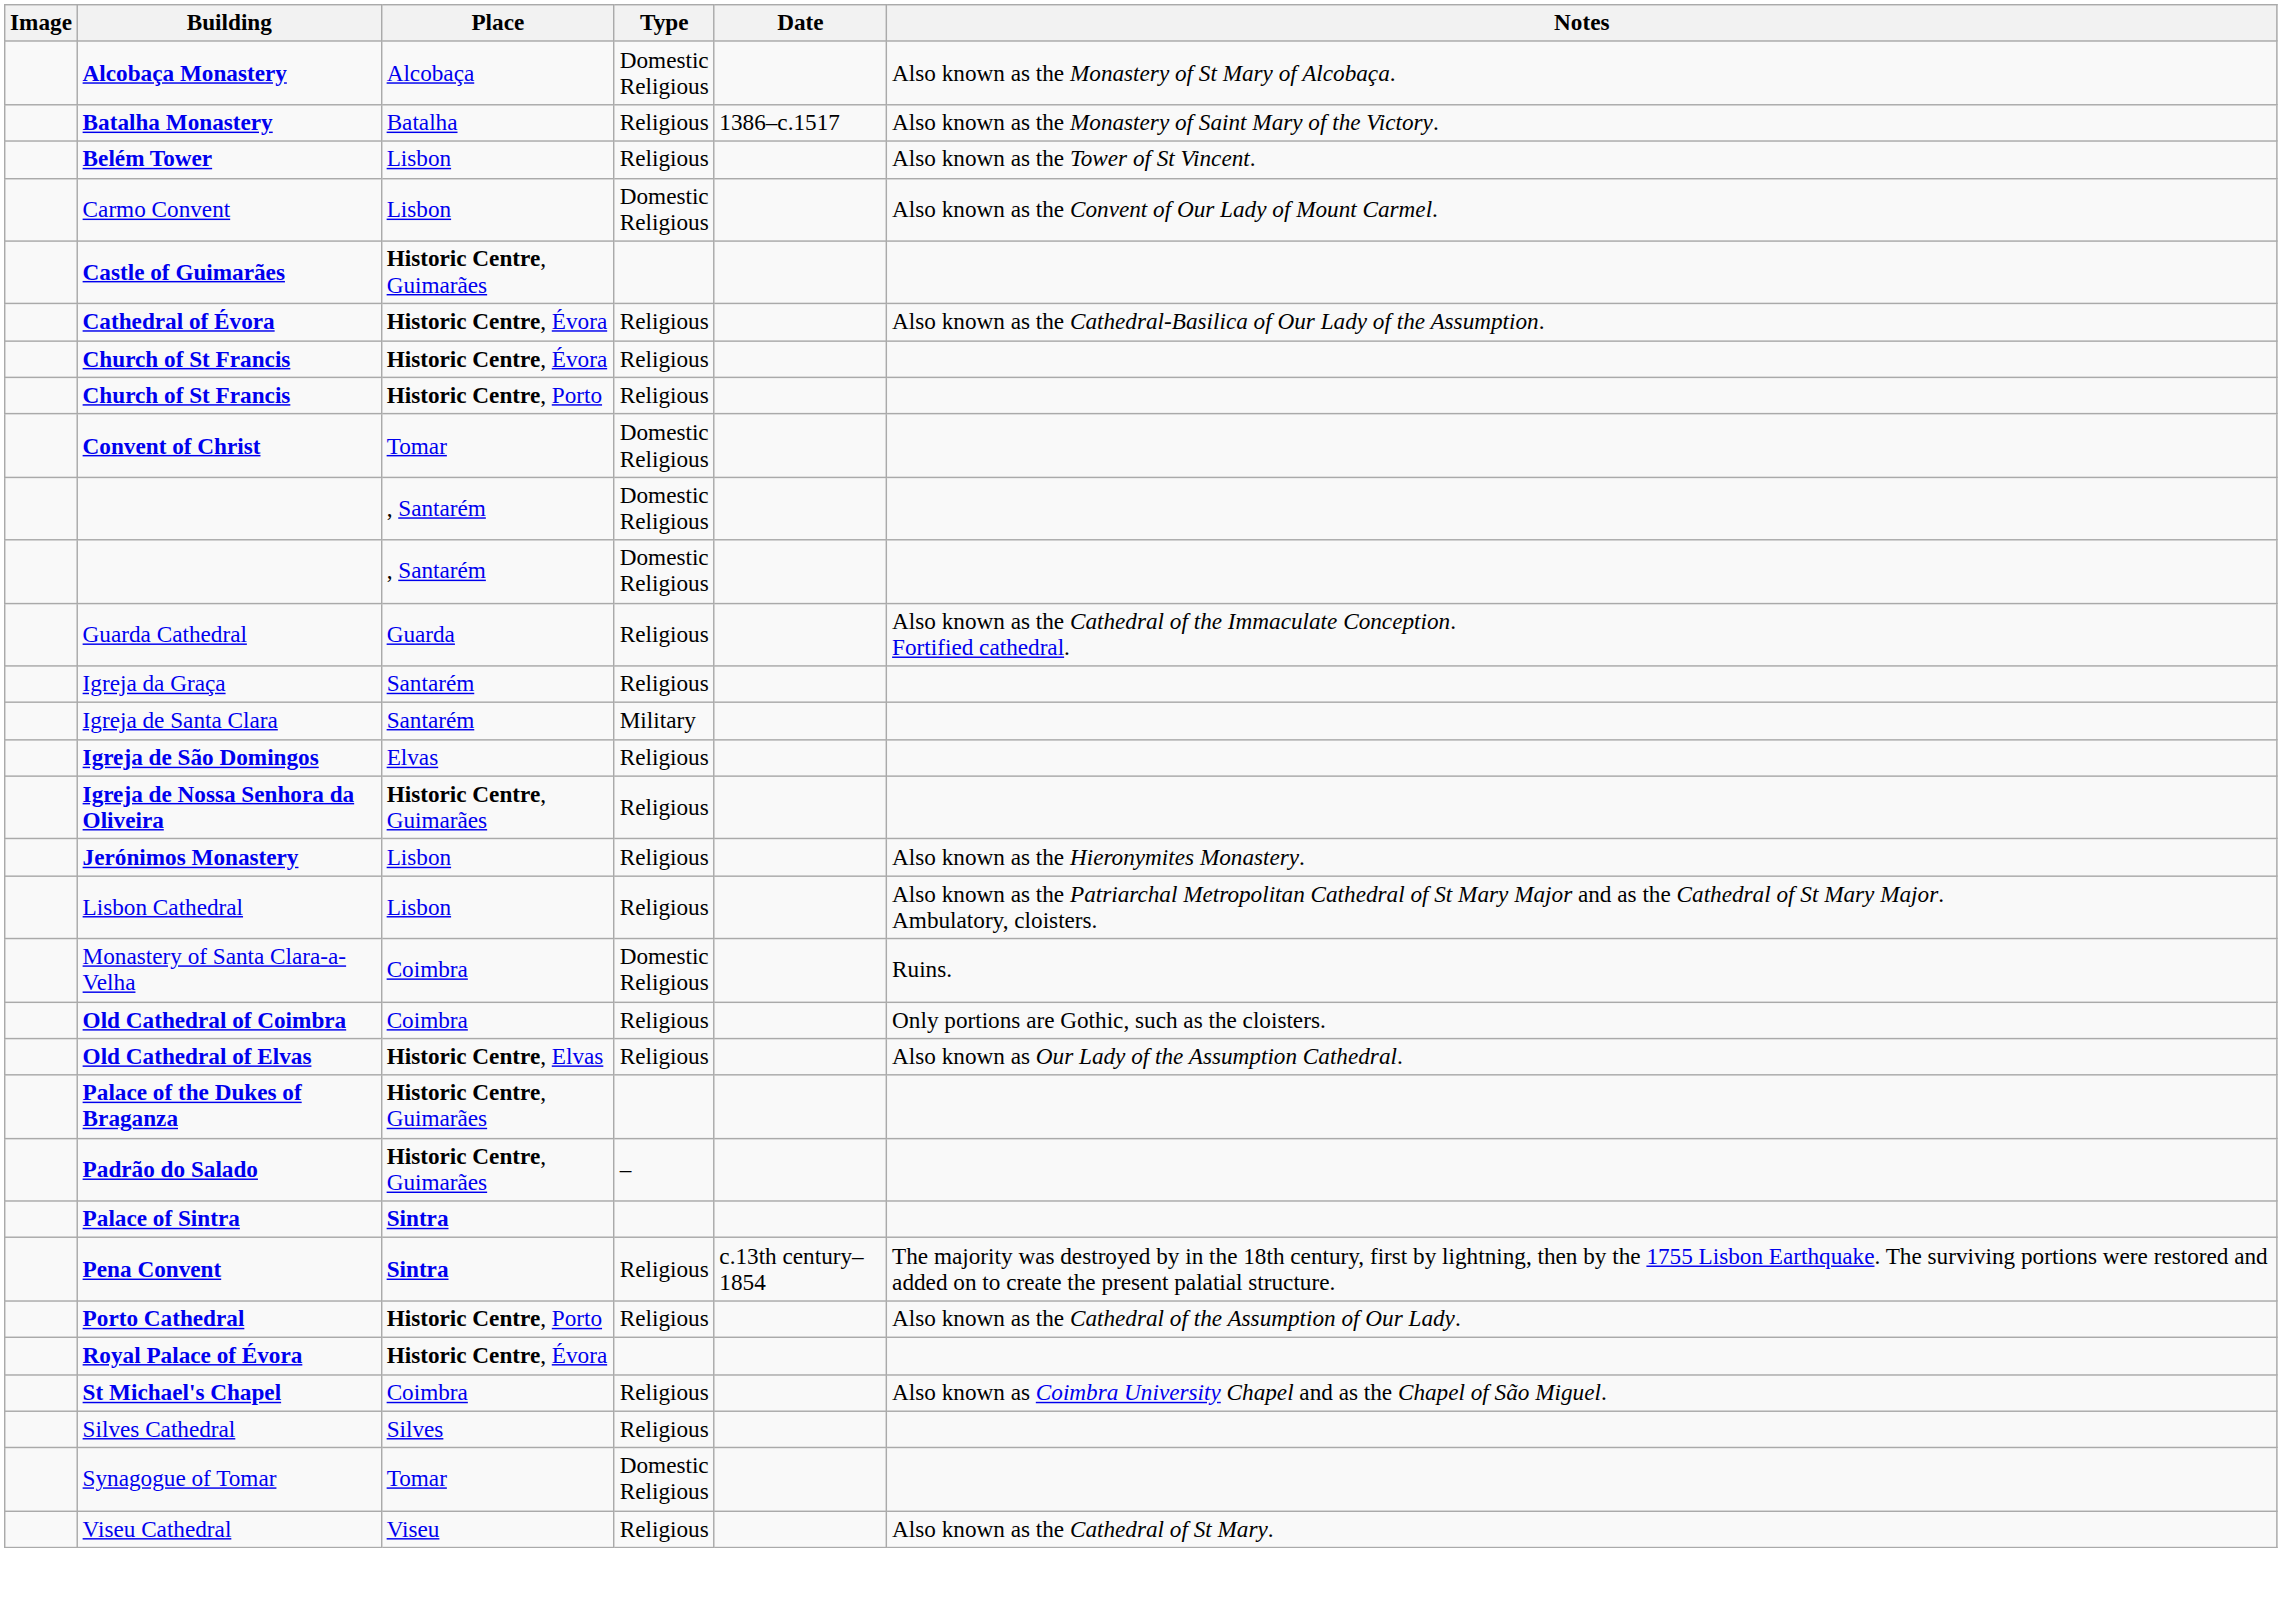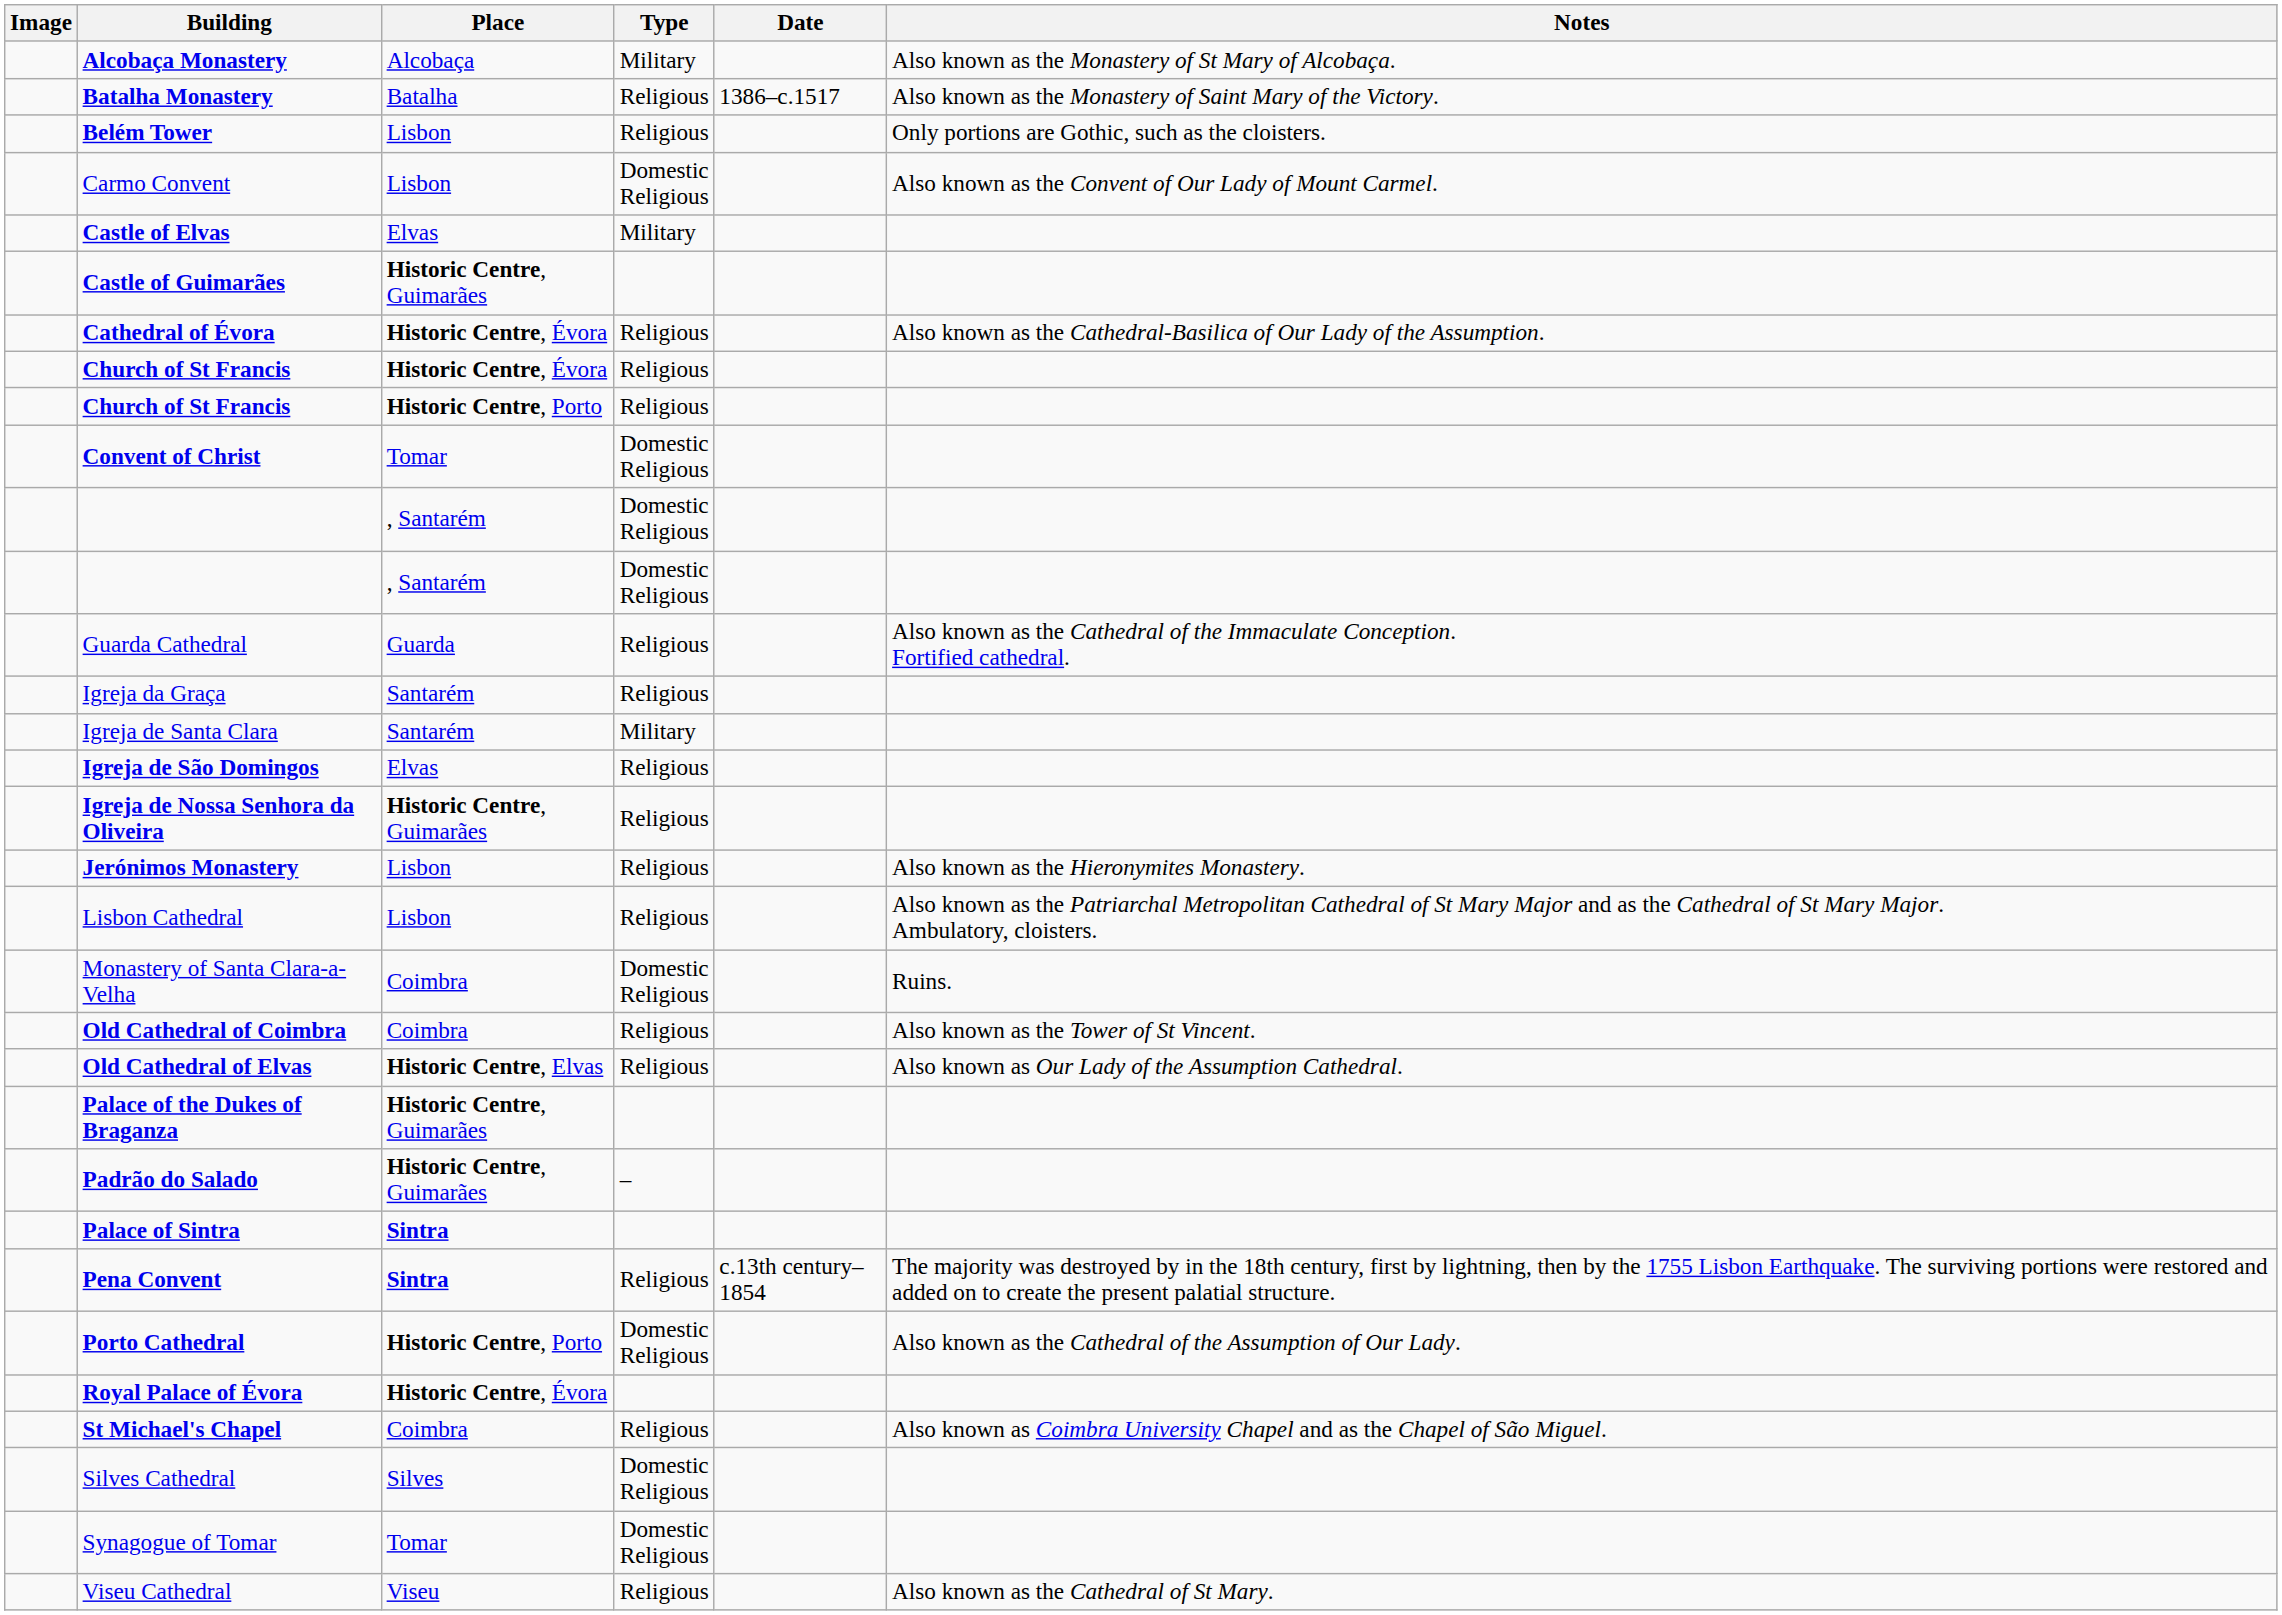Alcobaça Monastery | Type: Domestic Religious -> Military
Belém Tower | Notes: Also known as the Tower of St Vincent. -> Only portions are Gothic, such as the cloisters.
+ row: Castle of Elvas | Elvas | Military
Old Cathedral of Coimbra | Notes: Only portions are Gothic, such as the cloisters. -> Also known as the Tower of St Vincent.
Porto Cathedral | Type: Religious -> Domestic Religious
Silves Cathedral | Type: Religious -> Domestic Religious
